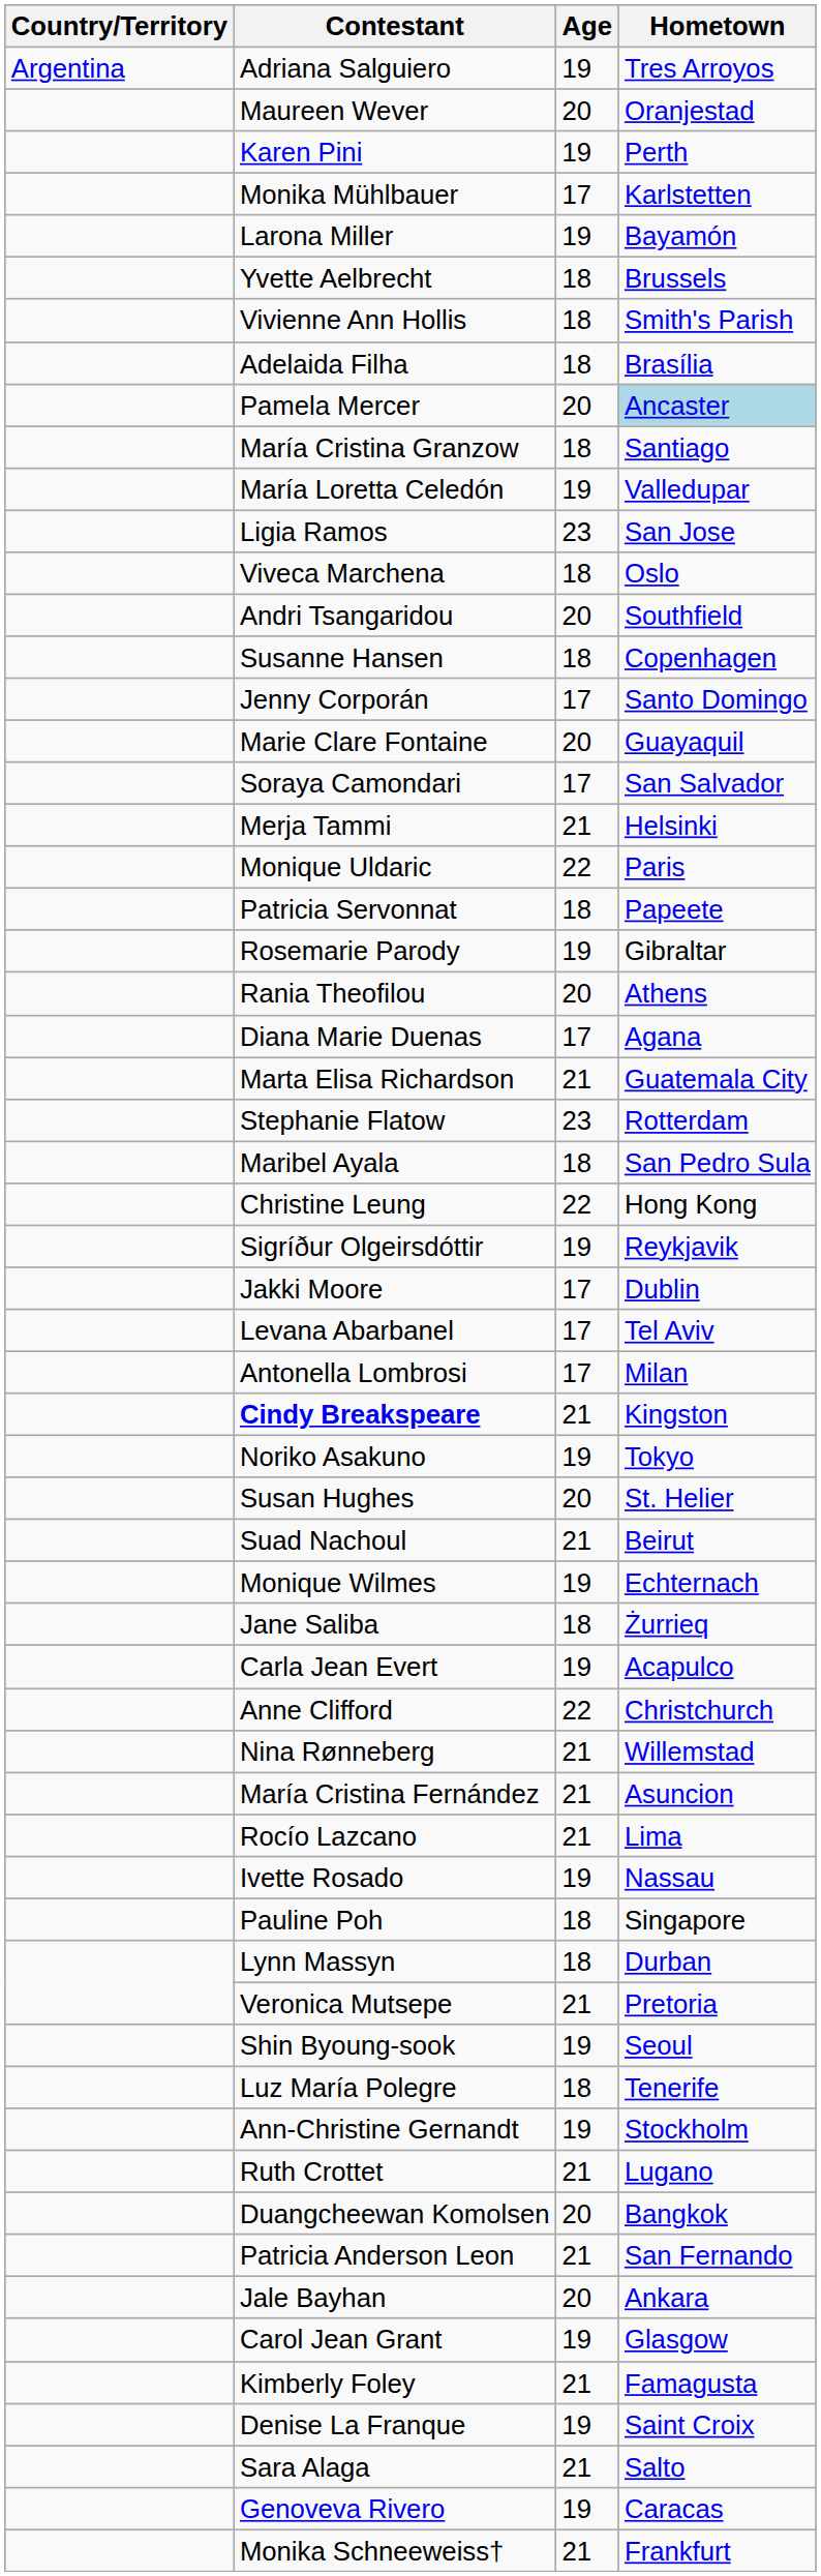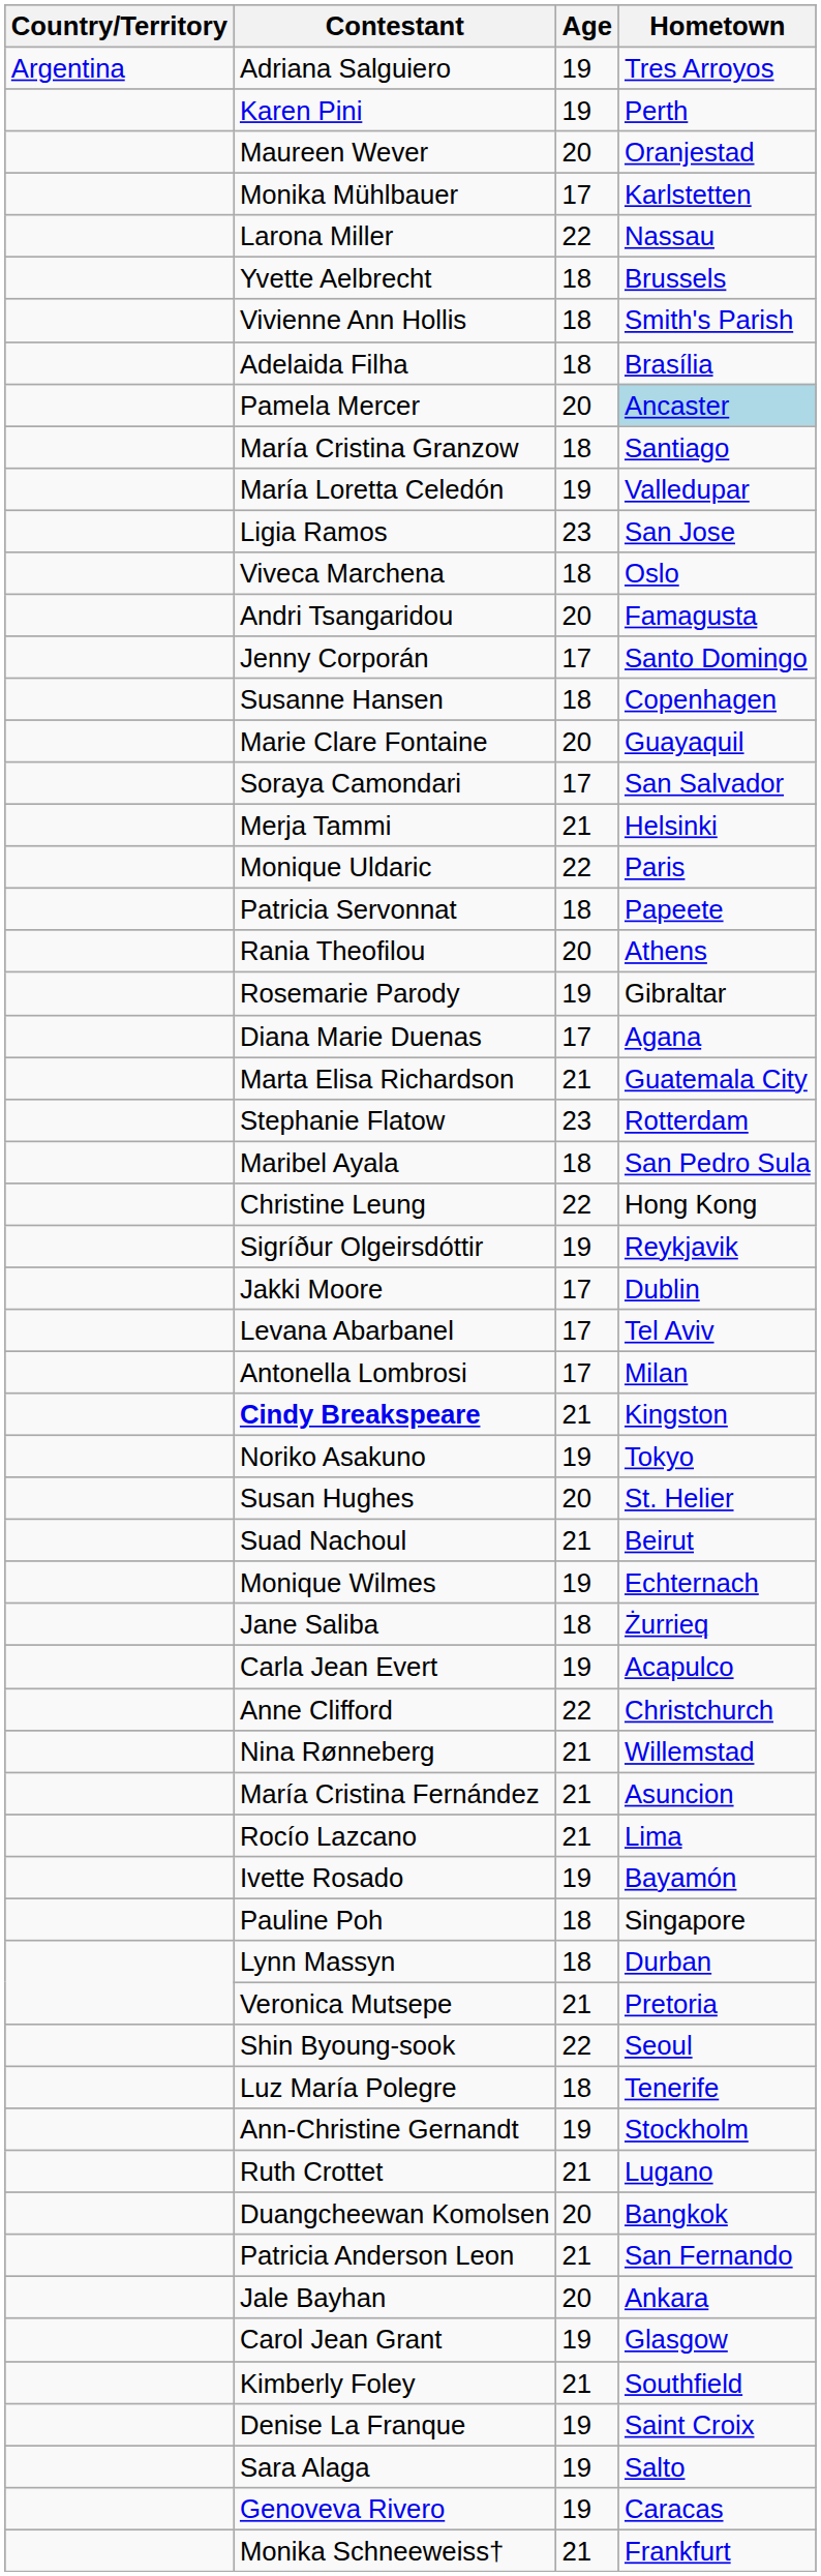rows swapped: Maureen Wever <-> Karen Pini
Larona Miller | Age: 19 -> 22
Larona Miller | Hometown: Bayamón -> Nassau
Andri Tsangaridou | Hometown: Southfield -> Famagusta
rows swapped: Susanne Hansen <-> Jenny Corporán
rows swapped: Rosemarie Parody <-> Rania Theofilou
Ivette Rosado | Hometown: Nassau -> Bayamón
Shin Byoung-sook | Age: 19 -> 22
Kimberly Foley | Hometown: Famagusta -> Southfield
Sara Alaga | Age: 21 -> 19
